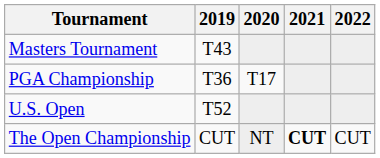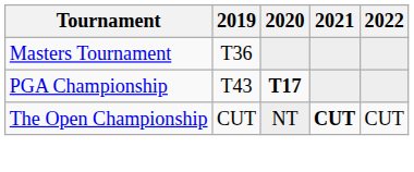Masters Tournament | 2019: T43 -> T36
PGA Championship | 2019: T36 -> T43
PGA Championship | 2020: normal -> bold
- row: U.S. Open | T52
